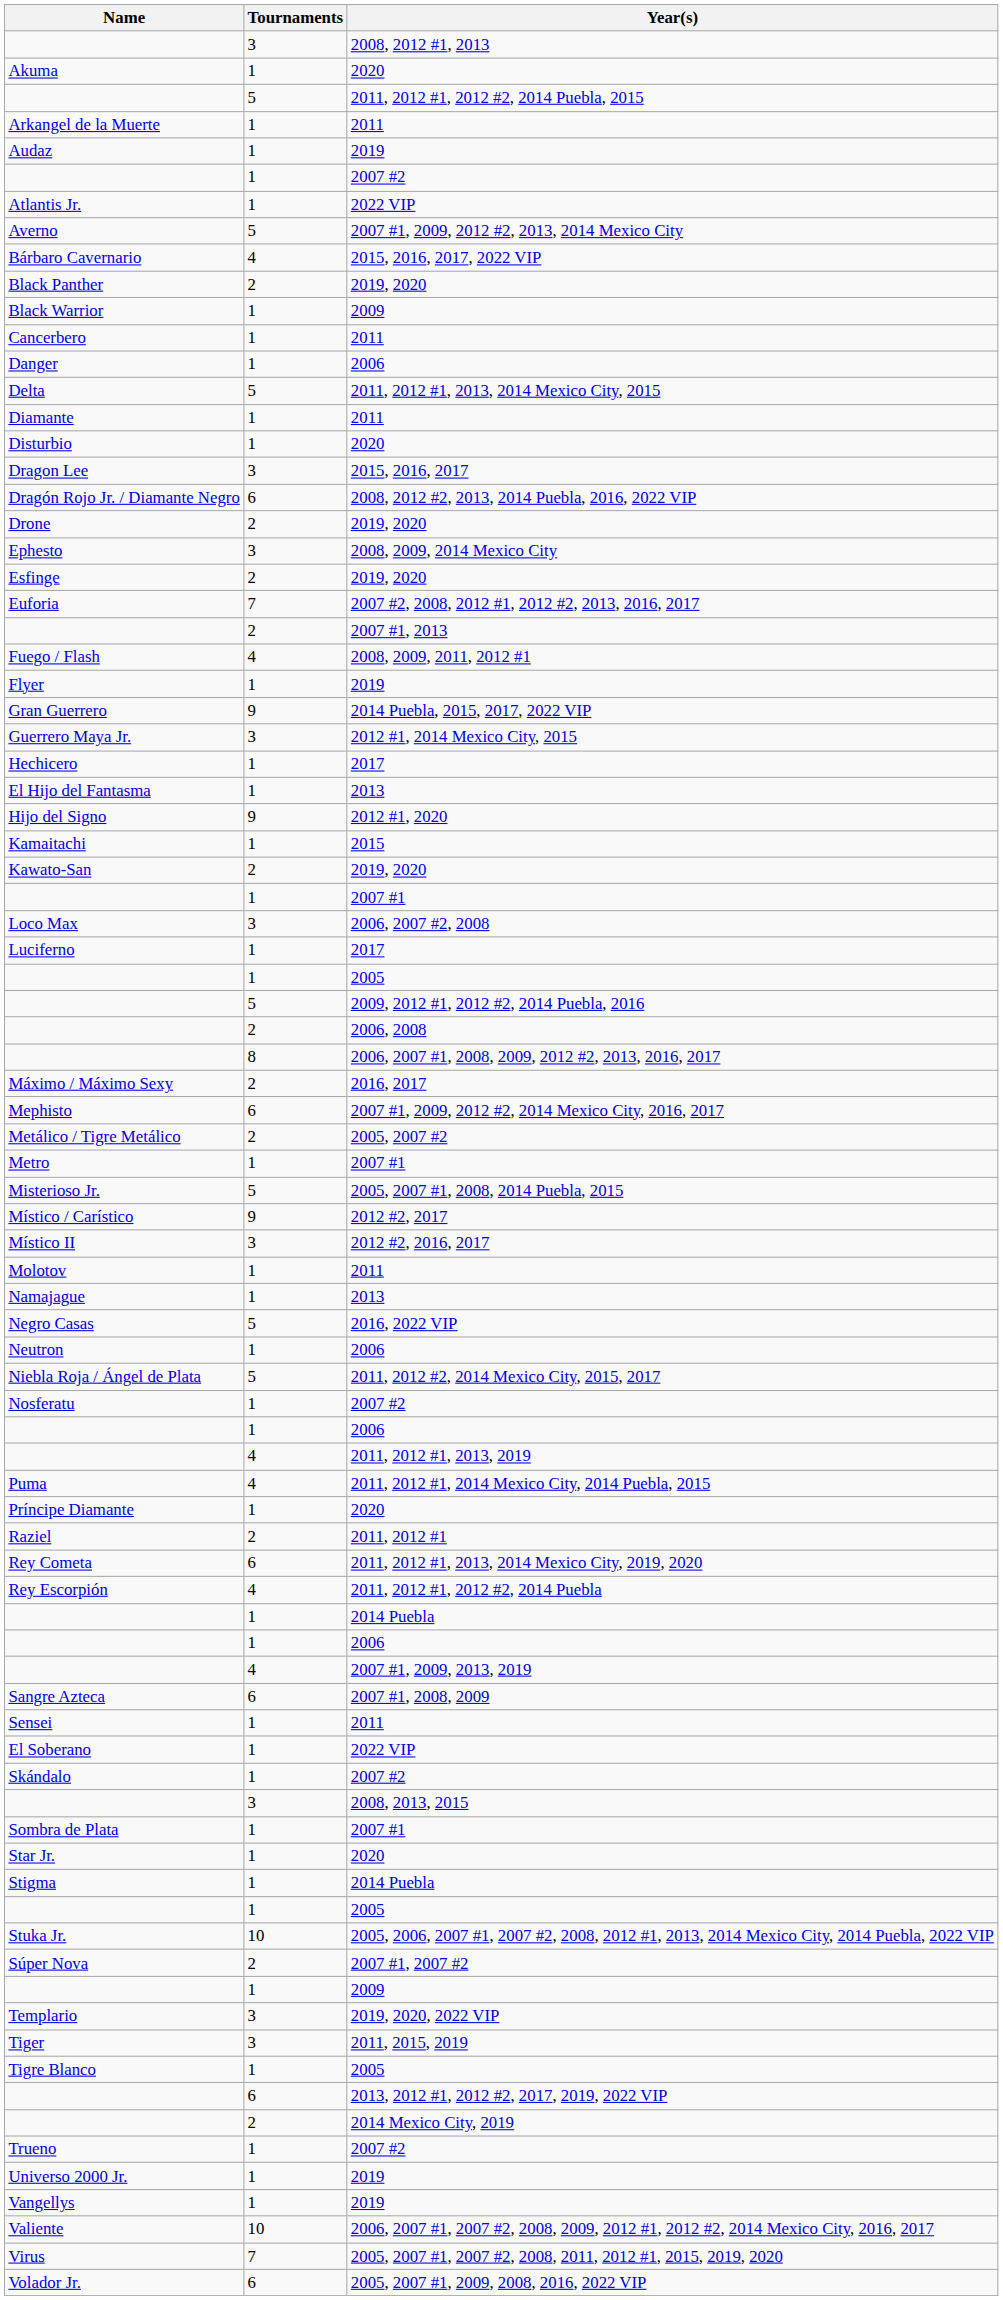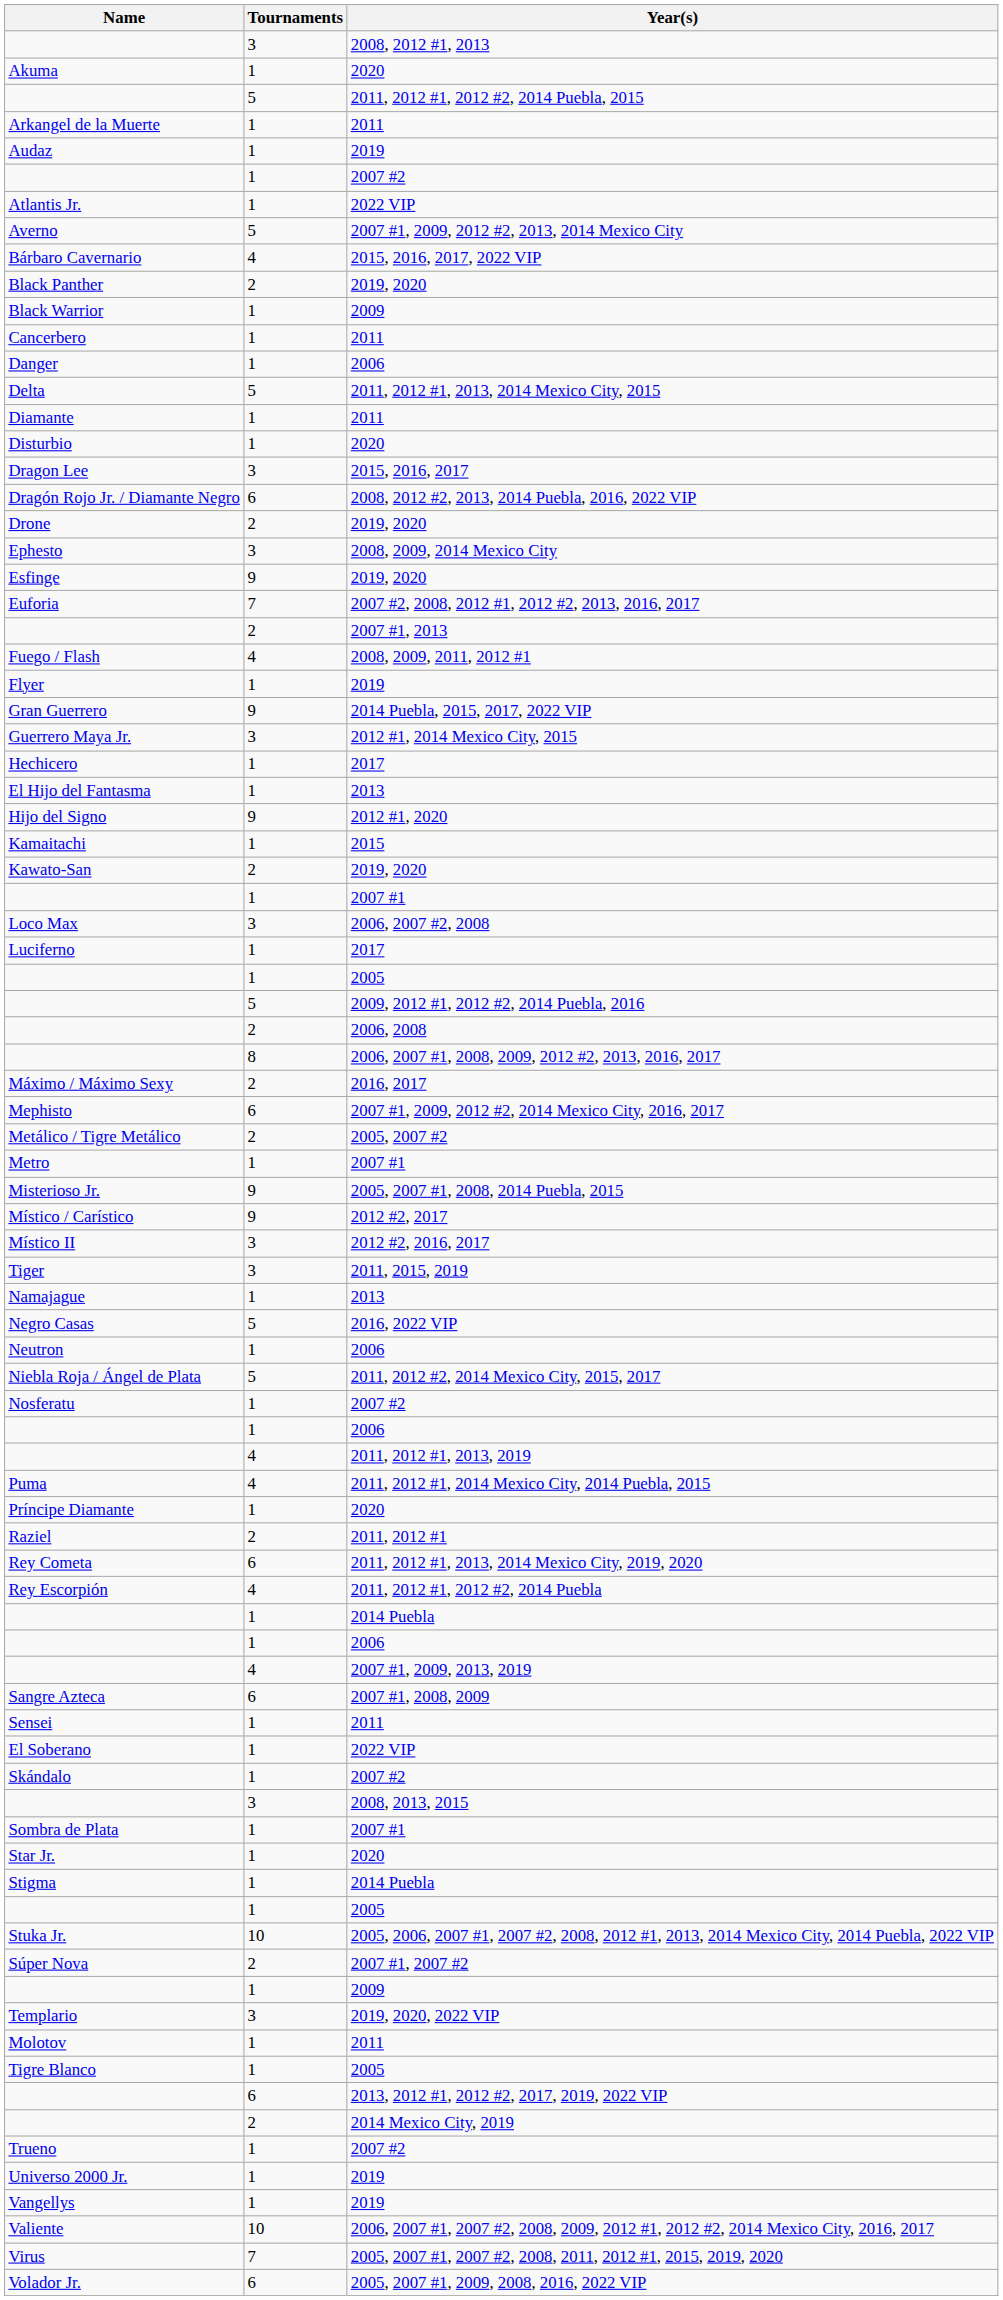Esfinge | Tournaments: 2 -> 9
Misterioso Jr. | Tournaments: 5 -> 9
rows swapped: Molotov <-> Tiger
